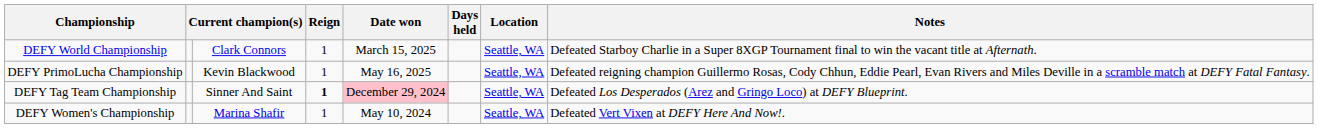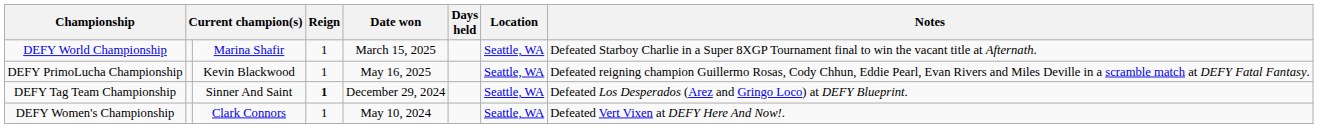DEFY World Championship | column 3: Clark Connors -> Marina Shafir
DEFY Tag Team Championship | Date won: pink background -> no background
DEFY Women's Championship | column 3: Marina Shafir -> Clark Connors
